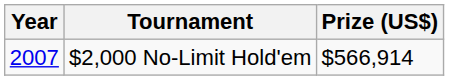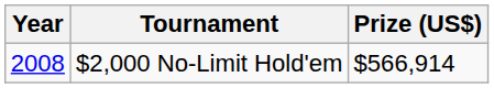$2,000 No-Limit Hold'em | Year: 2007 -> 2008
